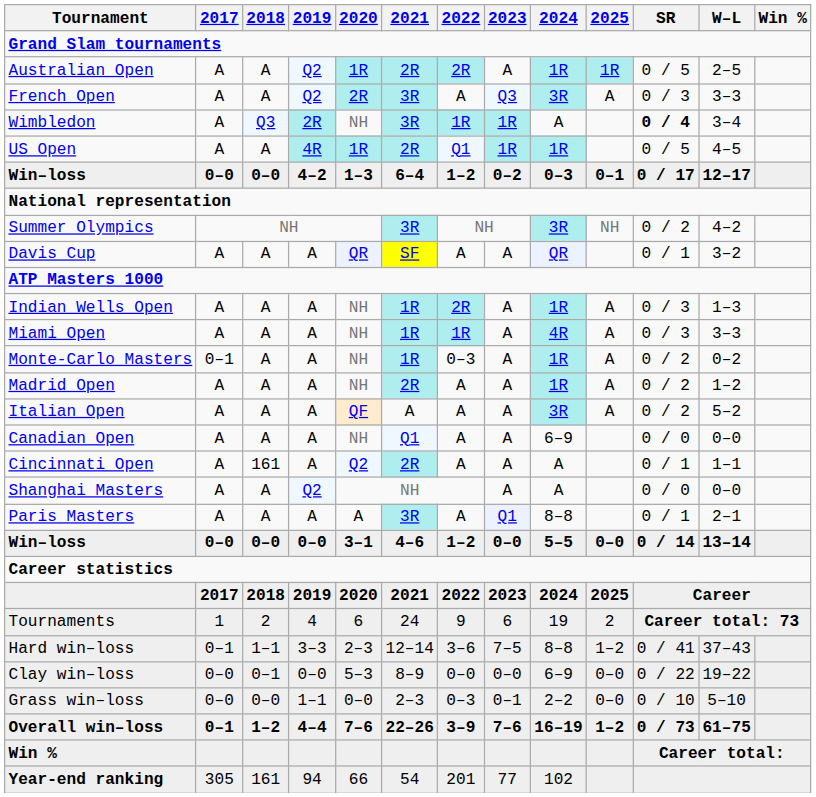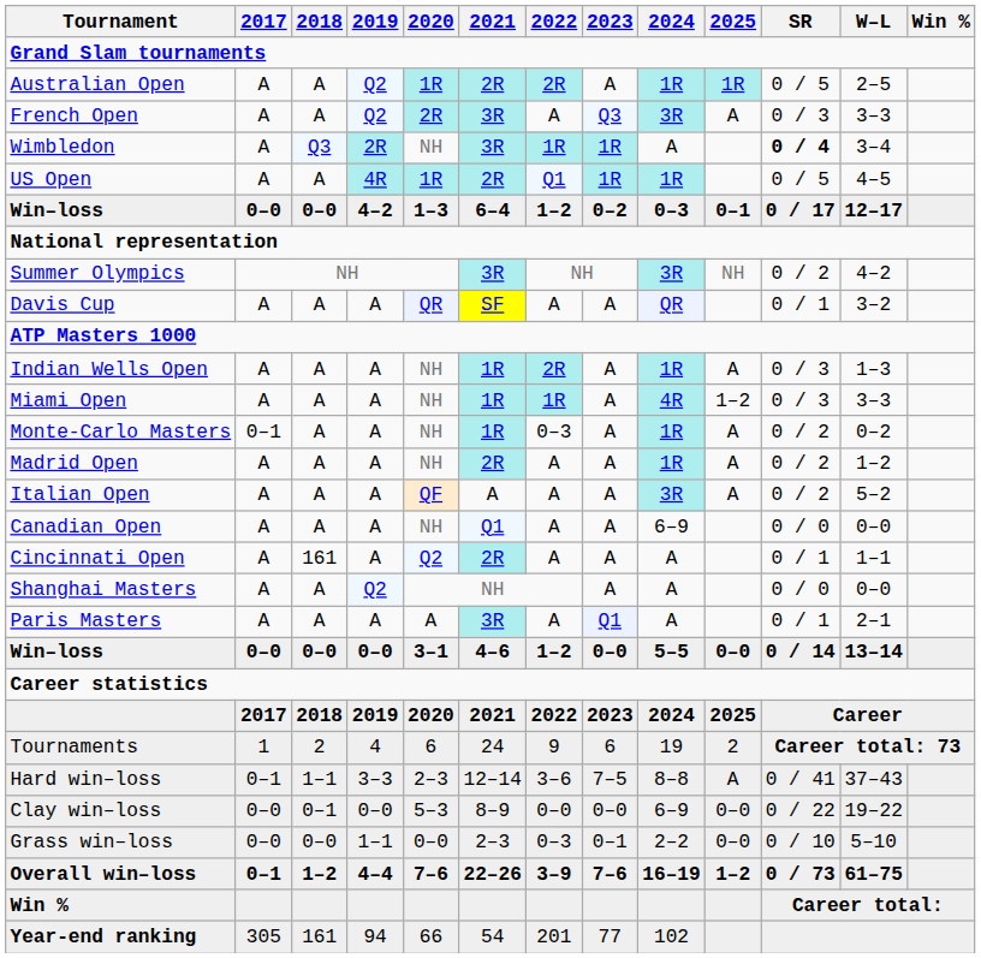Miami Open | 2025: A -> 1–2
Paris Masters | 2024: 8–8 -> A
Hard win–loss | 2025: 1–2 -> A
